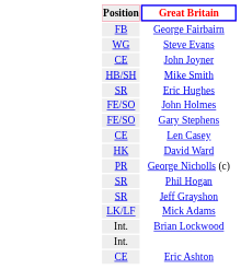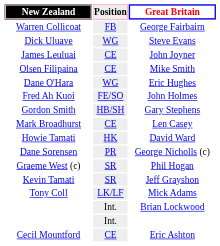+ column: New Zealand | Warren Collicoat | Dick Uluave | James Leuluai | Olsen Filipaina | Dane O'Hara | Fred Ah Kuoi | Gordon Smith | Mark Broadhurst | Howie Tamati | Dane Sorensen | Graeme West (c) | Kevin Tamati | Tony Coll | Cecil Mountford
Mike Smith | Position: HB/SH -> CE
Eric Hughes | Position: SR -> WG
Gary Stephens | Position: FE/SO -> HB/SH
